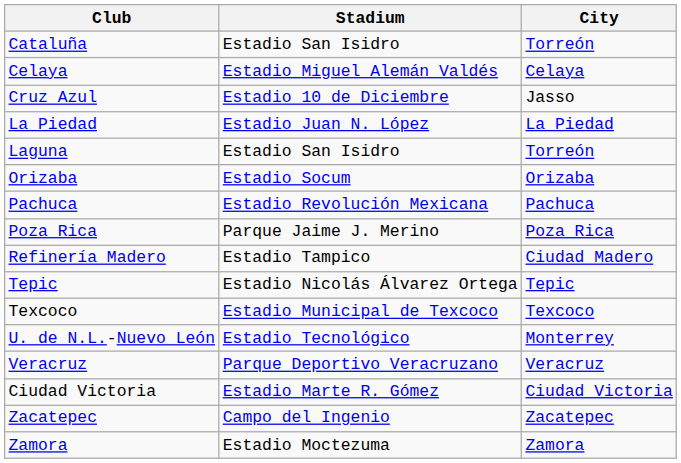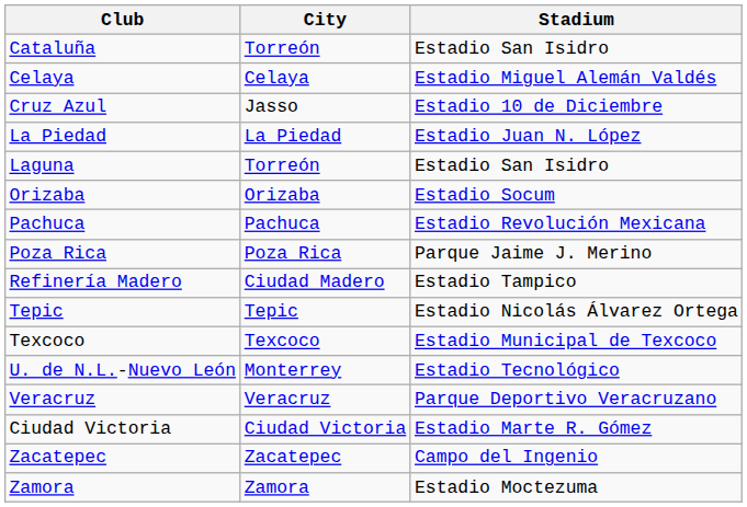columns swapped: City <-> Stadium
